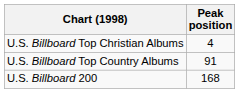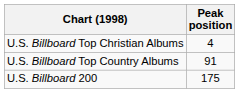U.S. Billboard 200 | Peak position: 168 -> 175
